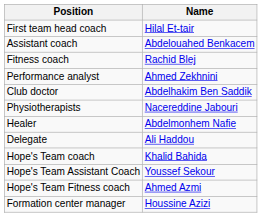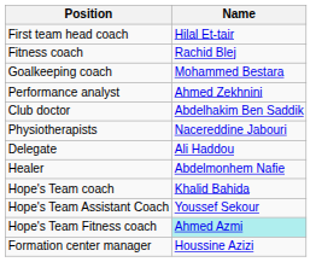- row: Assistant coach | Abdelouahed Benkacem
+ row: Goalkeeping coach | Mohammed Bestara
rows swapped: Healer <-> Delegate
Hope's Team Fitness coach | Name: no background -> paleturquoise background
